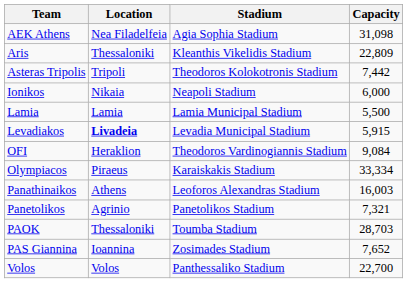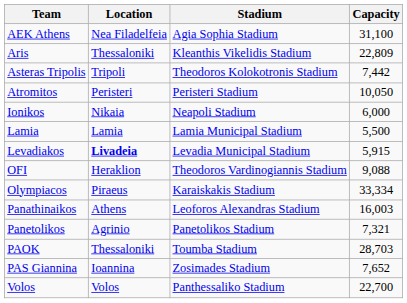AEK Athens | Capacity: 31,098 -> 31,100
+ row: Atromitos | Peristeri | Peristeri Stadium | 10,050
OFI | Capacity: 9,084 -> 9,088
